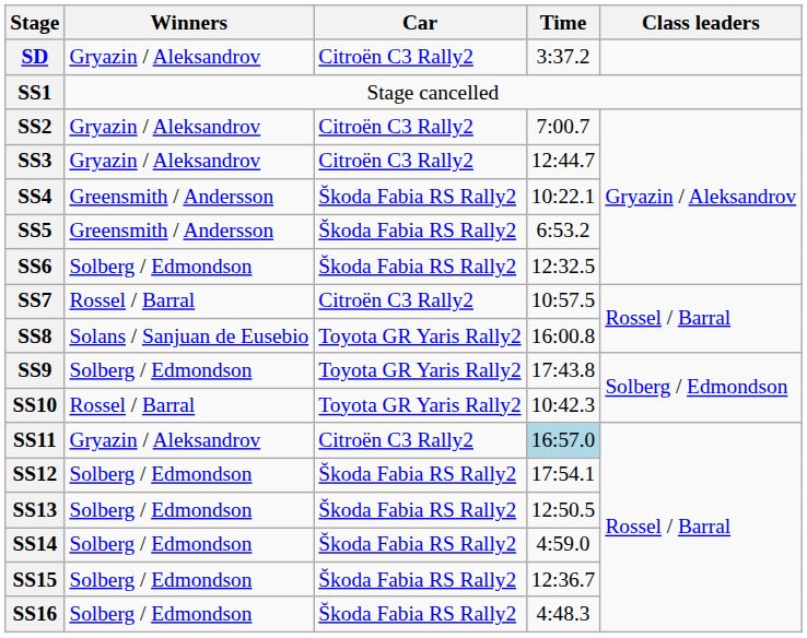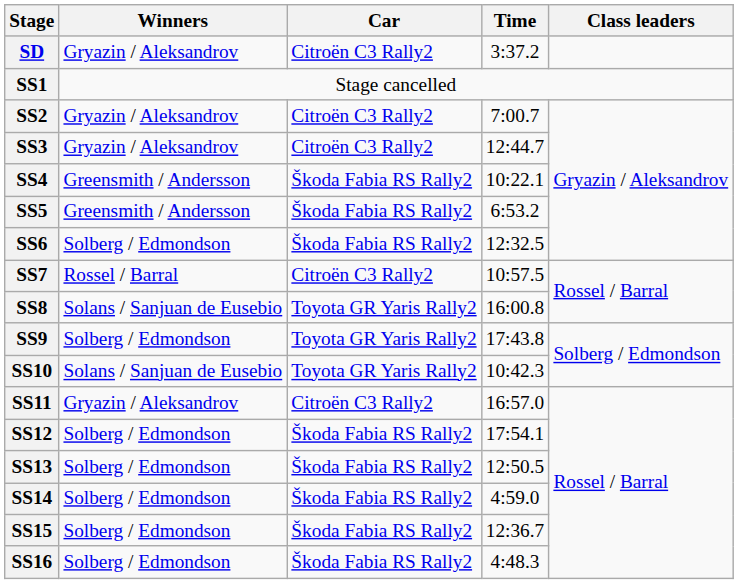SS10 | Winners: Rossel / Barral -> Solans / Sanjuan de Eusebio
SS11 | Time: lightblue background -> no background
